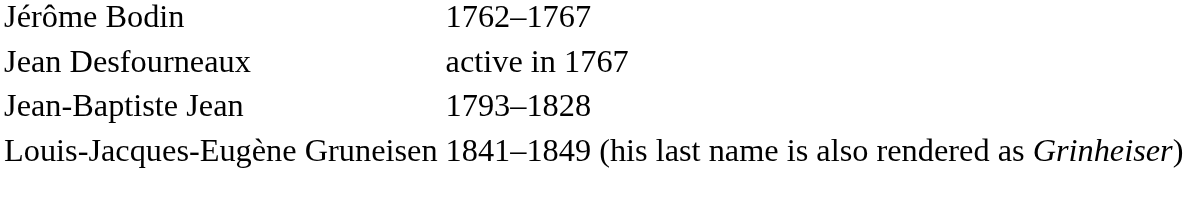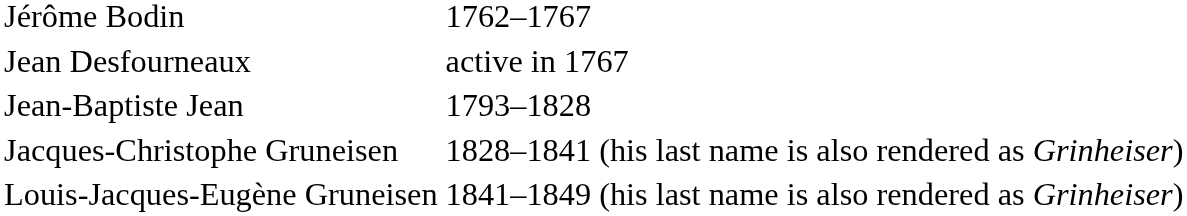+ row: Jacques-Christophe Gruneisen | 1828–1841 (his last name is also rendered as Grinheiser)
